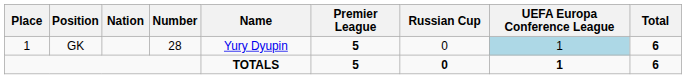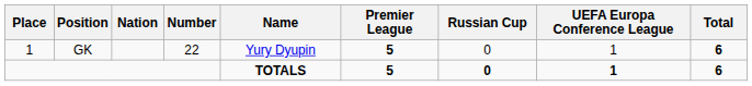GK | Number: 28 -> 22
GK | UEFA Europa Conference League: lightblue background -> no background
